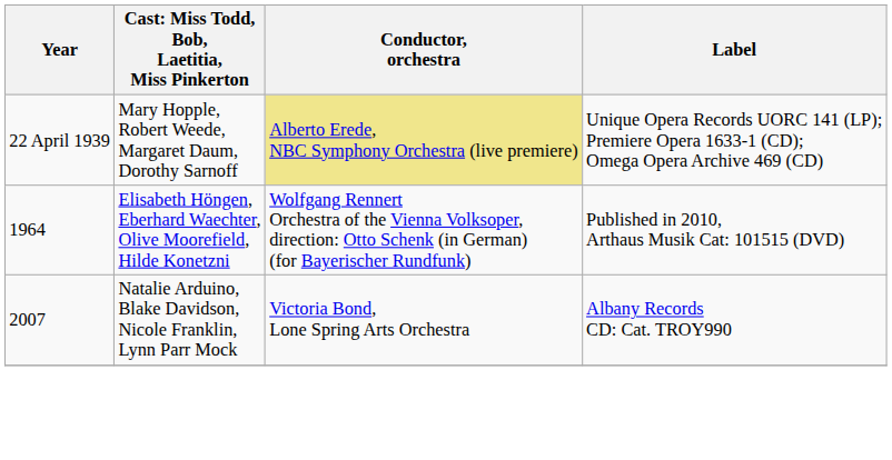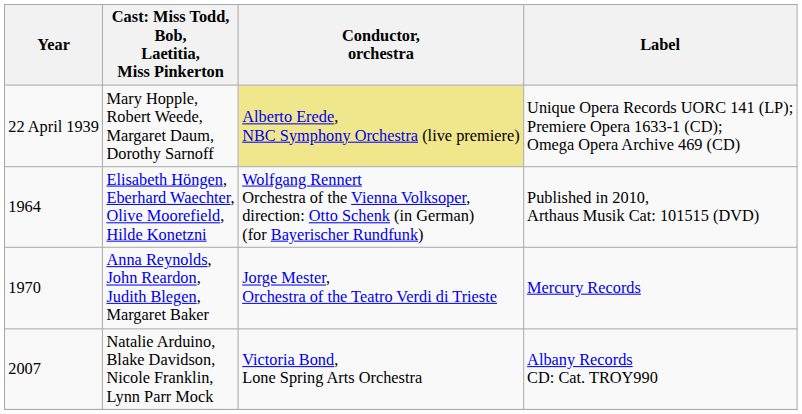+ row: 1970 | Anna Reynolds, John Reardon, Judith Blegen, Margaret Baker | Jorge Mester, Orchestra of the Teatro Verdi di Trieste | Mercury Records
